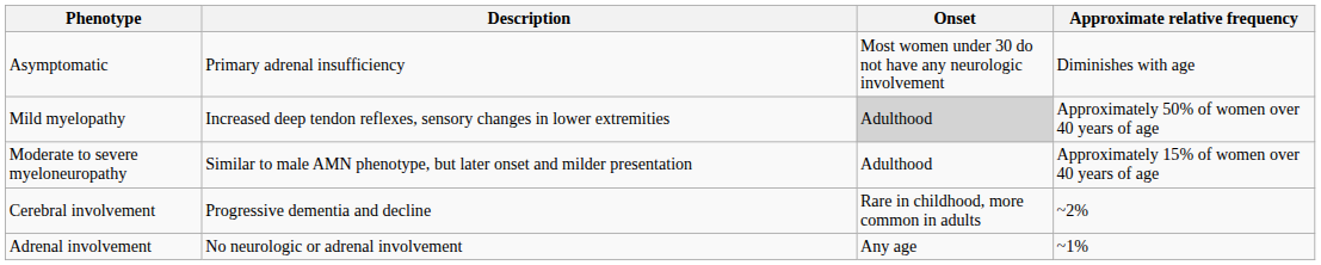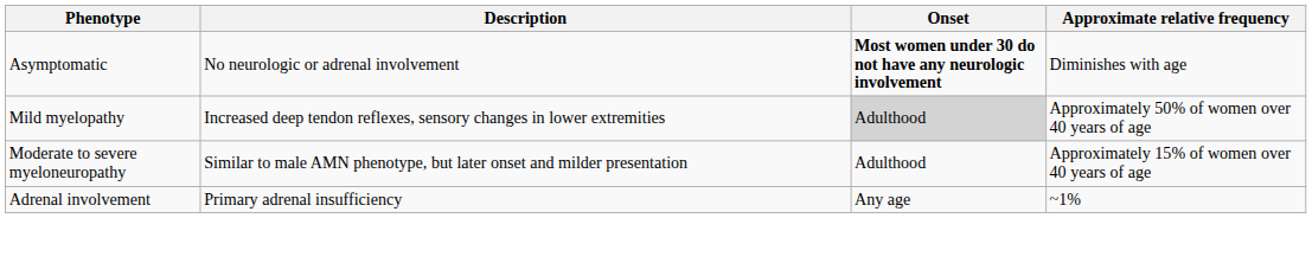Asymptomatic | Description: Primary adrenal insufficiency -> No neurologic or adrenal involvement
Asymptomatic | Onset: normal -> bold
- row: Cerebral involvement | Progressive dementia and decline | Rare in childhood, more common in adults | ~2%
Adrenal involvement | Description: No neurologic or adrenal involvement -> Primary adrenal insufficiency
